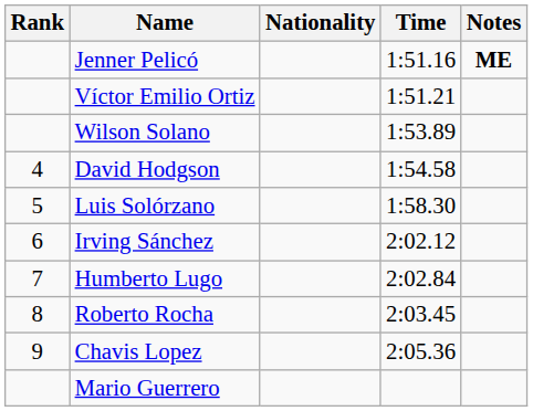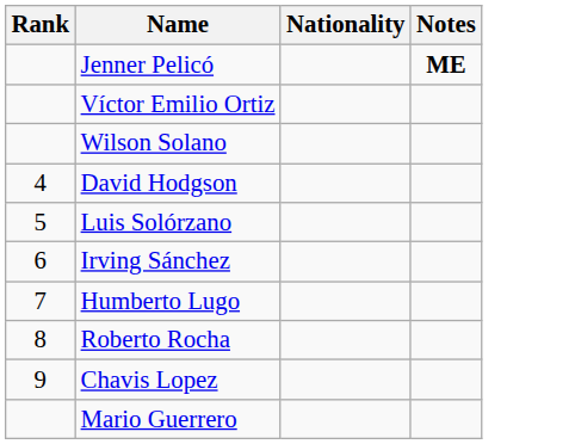- column: Time | 1:51.16 | 1:51.21 | 1:53.89 | 1:54.58 | 1:58.30 | 2:02.12 | 2:02.84 | 2:03.45 | 2:05.36
